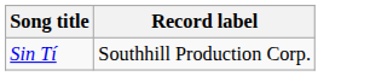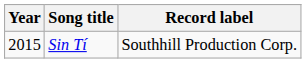+ column: Year | 2015
